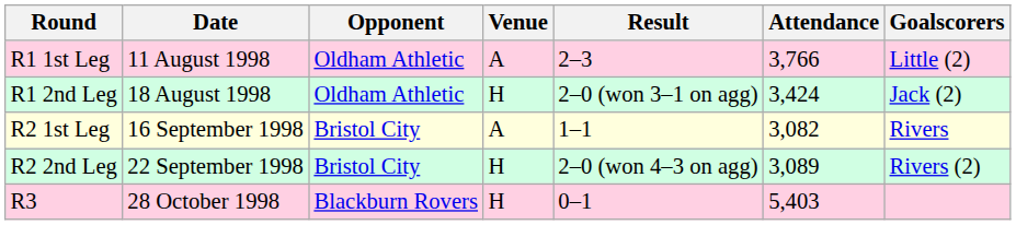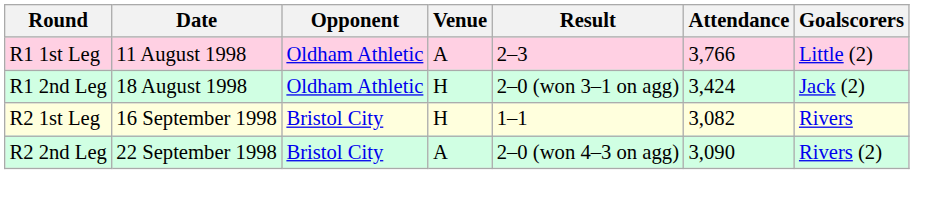R2 1st Leg | Venue: A -> H
R2 2nd Leg | Venue: H -> A
R2 2nd Leg | Attendance: 3,089 -> 3,090
- row: R3 | 28 October 1998 | Blackburn Rovers | H | 0–1 | 5,403
